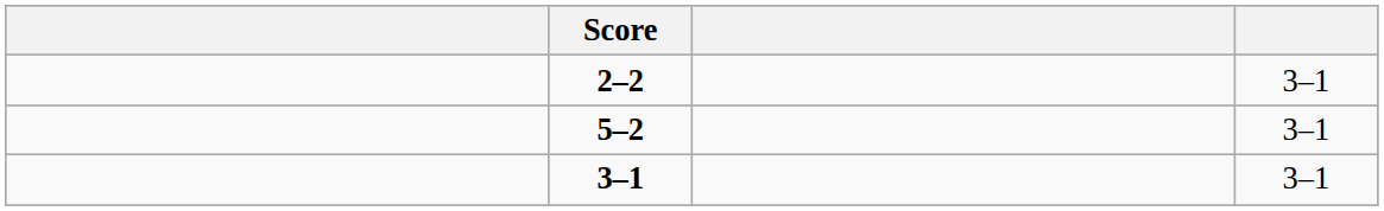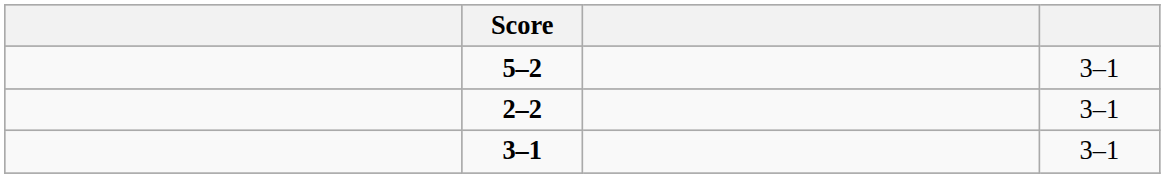rows swapped: 2–2 <-> 5–2
